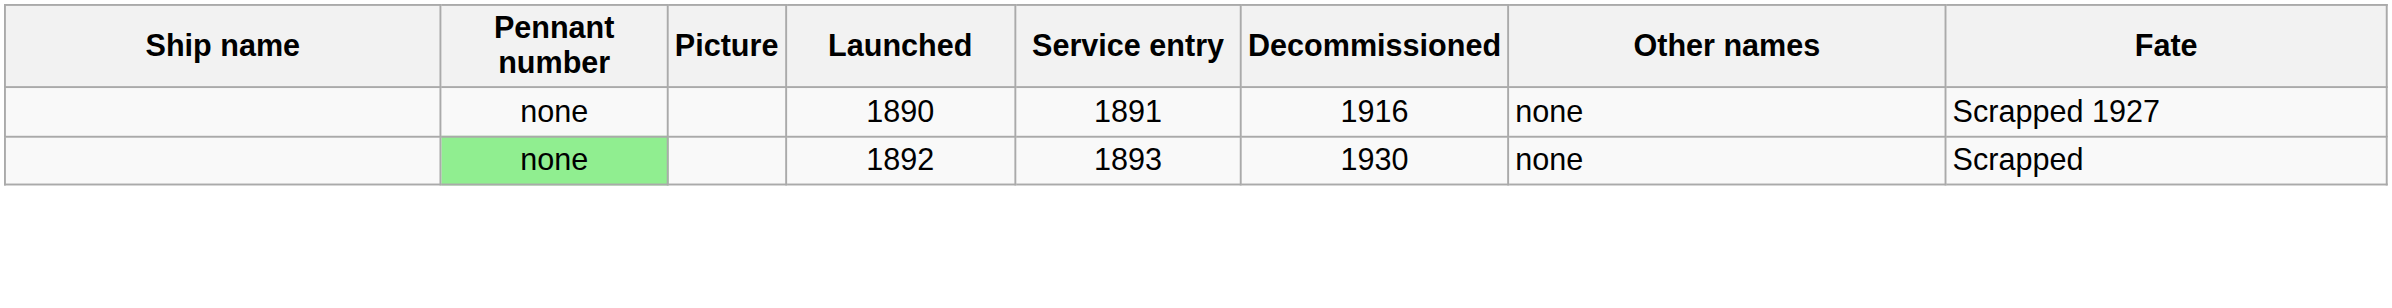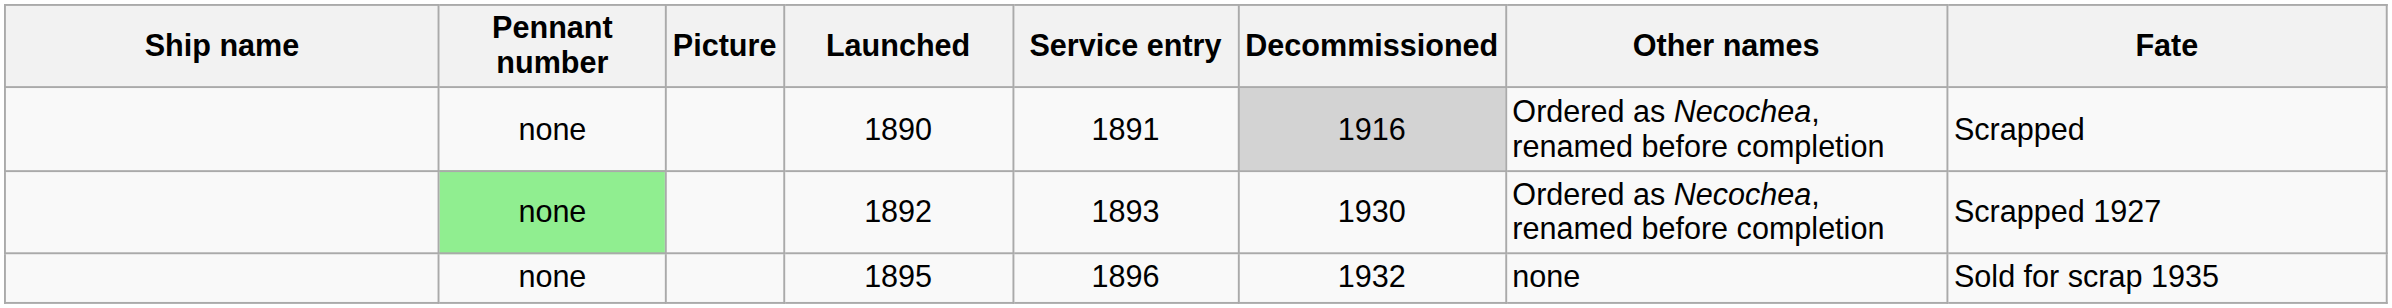1890 | Decommissioned: no background -> lightgrey background
1890 | Other names: none -> Ordered as Necochea, renamed before completion
1890 | Fate: Scrapped 1927 -> Scrapped
1892 | Other names: none -> Ordered as Necochea, renamed before completion
1892 | Fate: Scrapped -> Scrapped 1927
+ row: none | 1895 | 1896 | 1932 | none | Sold for scrap 1935
